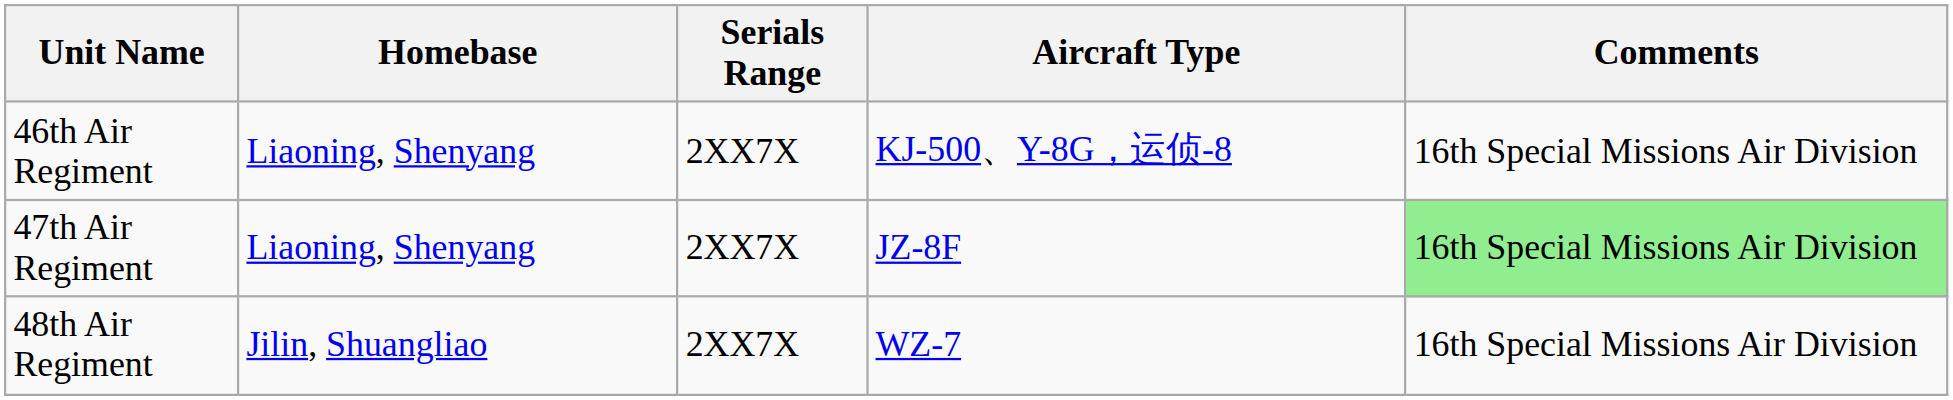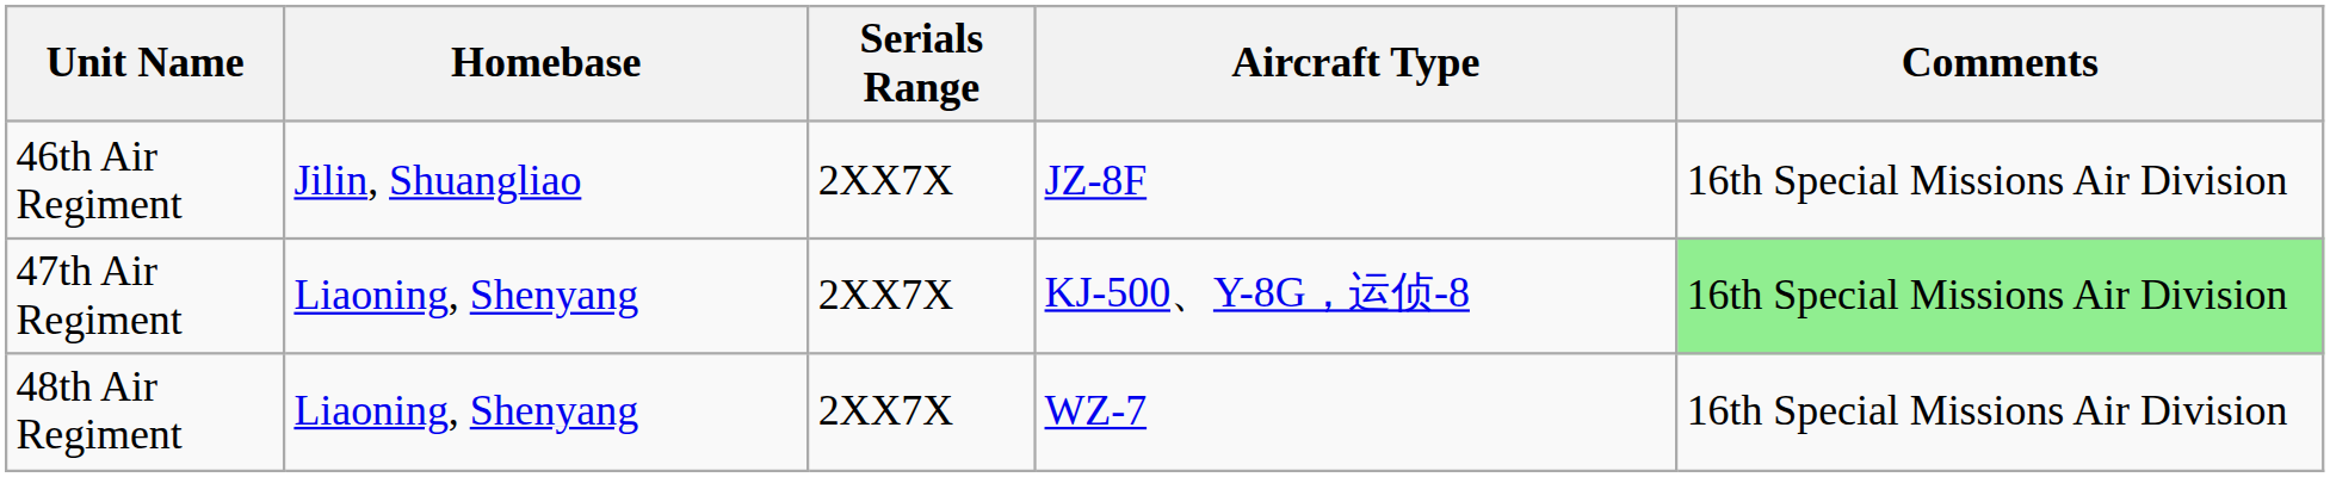46th Air Regiment | Homebase: Liaoning, Shenyang -> Jilin, Shuangliao
46th Air Regiment | Aircraft Type: KJ-500、Y-8G，运侦-8 -> JZ-8F
47th Air Regiment | Aircraft Type: JZ-8F -> KJ-500、Y-8G，运侦-8
48th Air Regiment | Homebase: Jilin, Shuangliao -> Liaoning, Shenyang
